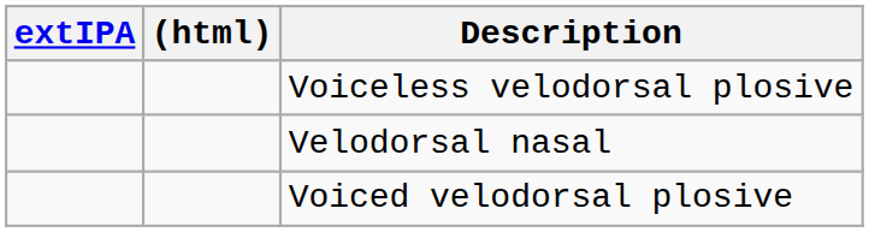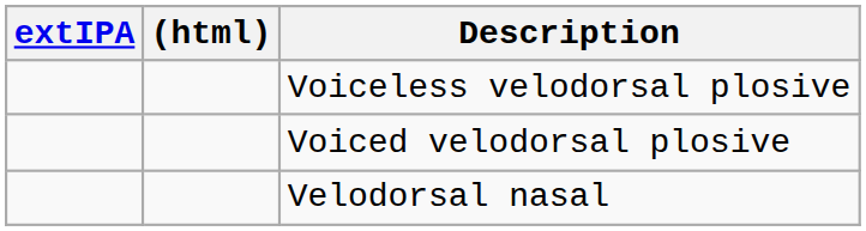rows swapped: Voiced velodorsal plosive <-> Velodorsal nasal
